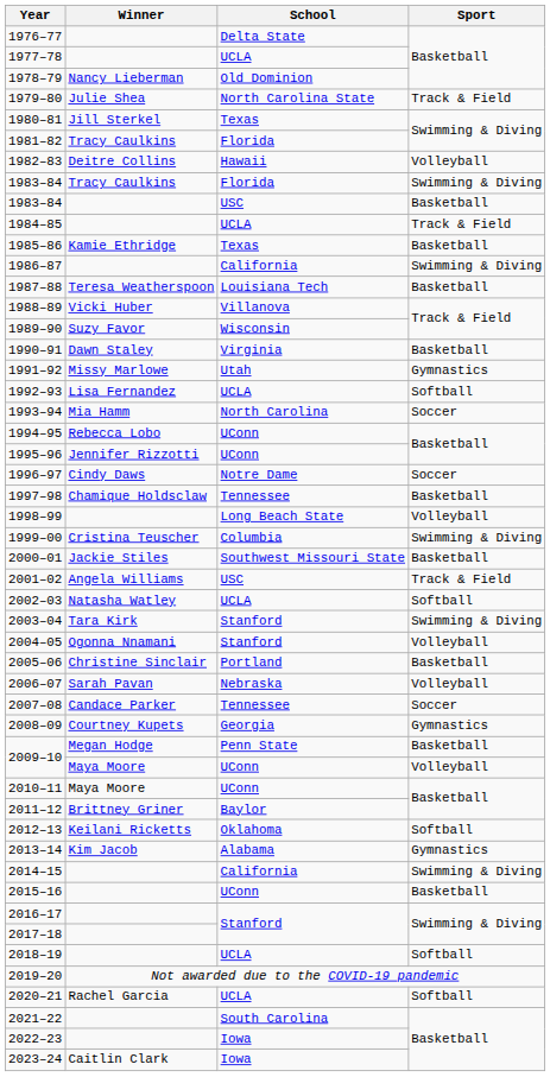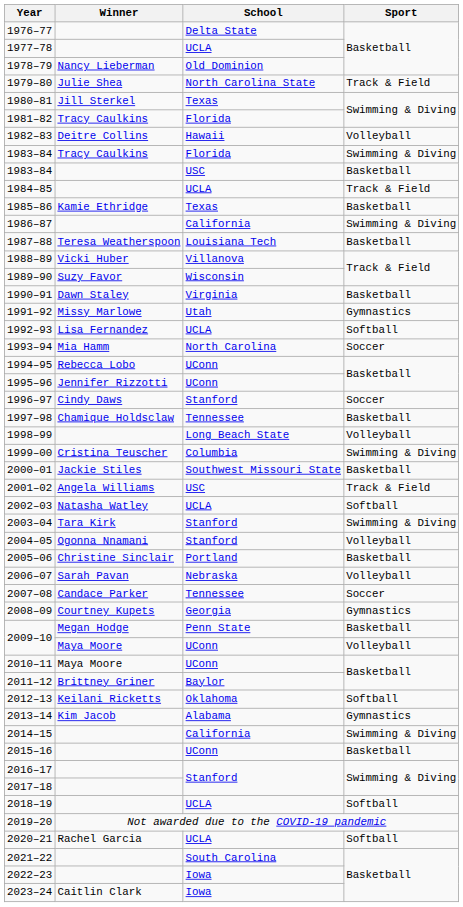1996–97 | School: Notre Dame -> Stanford
